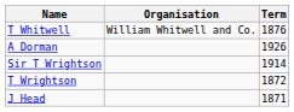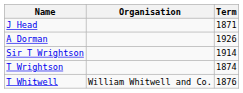rows swapped: T Whitwell <-> J Head
T Wrightson | Term: 1872 -> 1874
